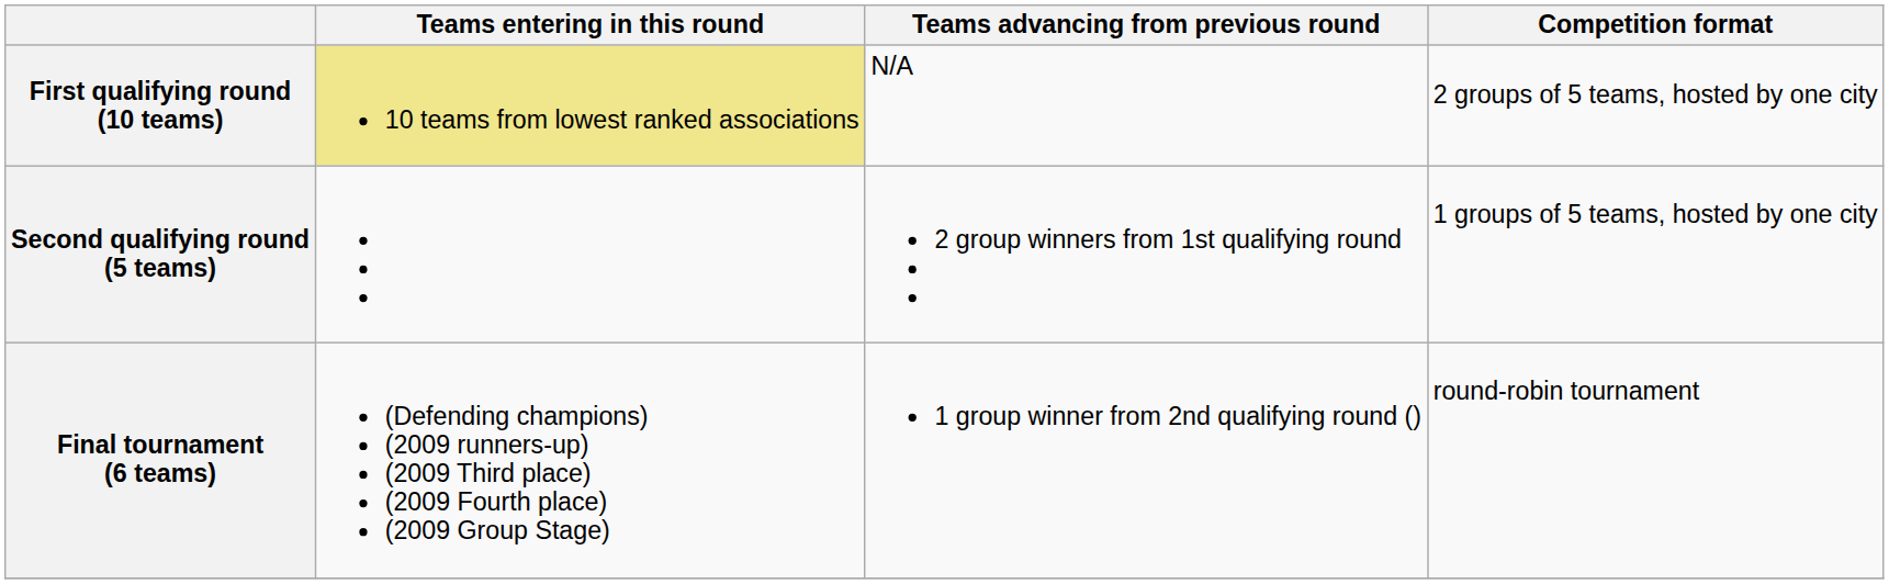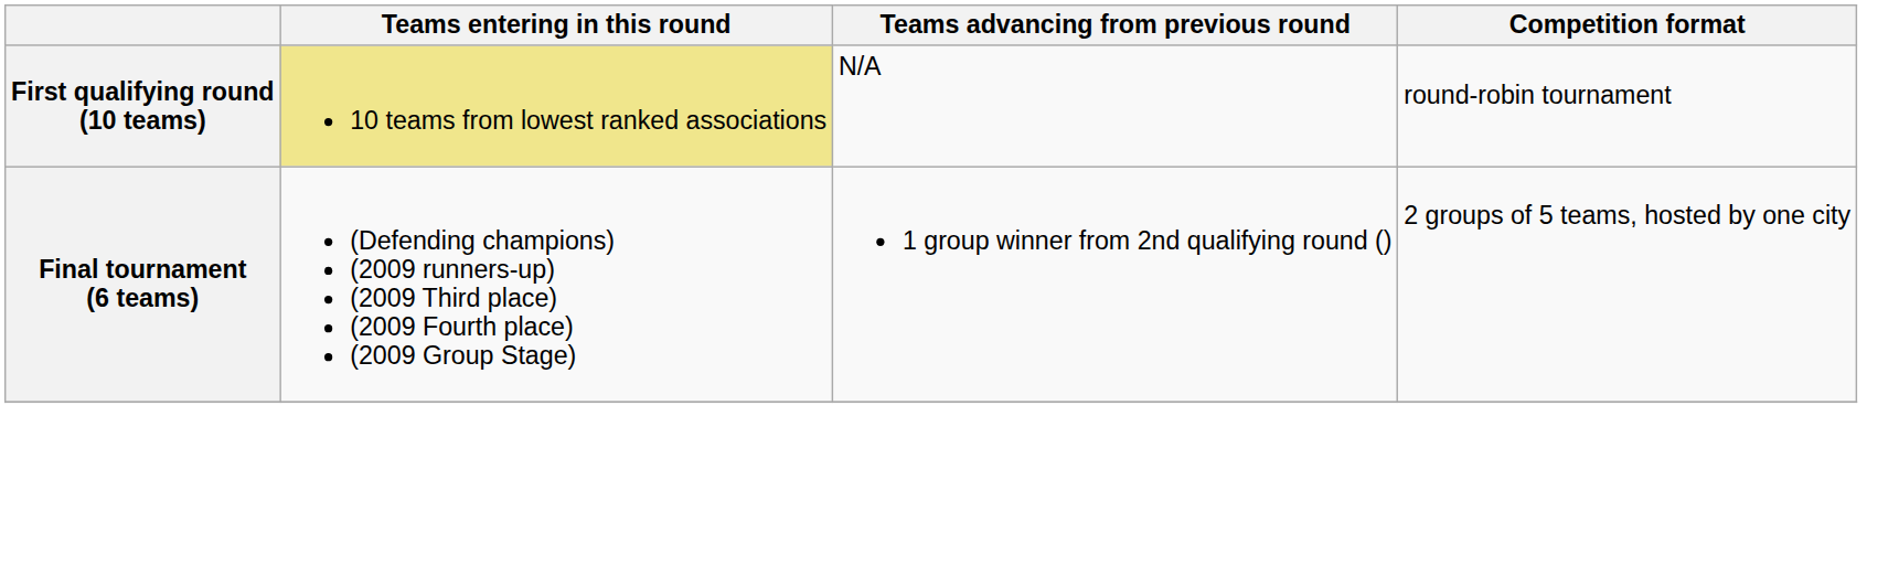First qualifying round (10 teams) | Competition format: 2 groups of 5 teams, hosted by one city -> round-robin tournament
- row: Second qualifying round (5 teams) | 2 group winners from 1st qualifying round | 1 groups of 5 teams, hosted by one city
Final tournament (6 teams) | Competition format: round-robin tournament -> 2 groups of 5 teams, hosted by one city
